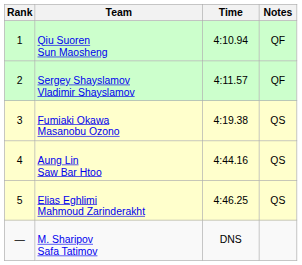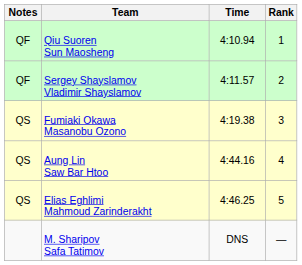columns swapped: Rank <-> Notes
